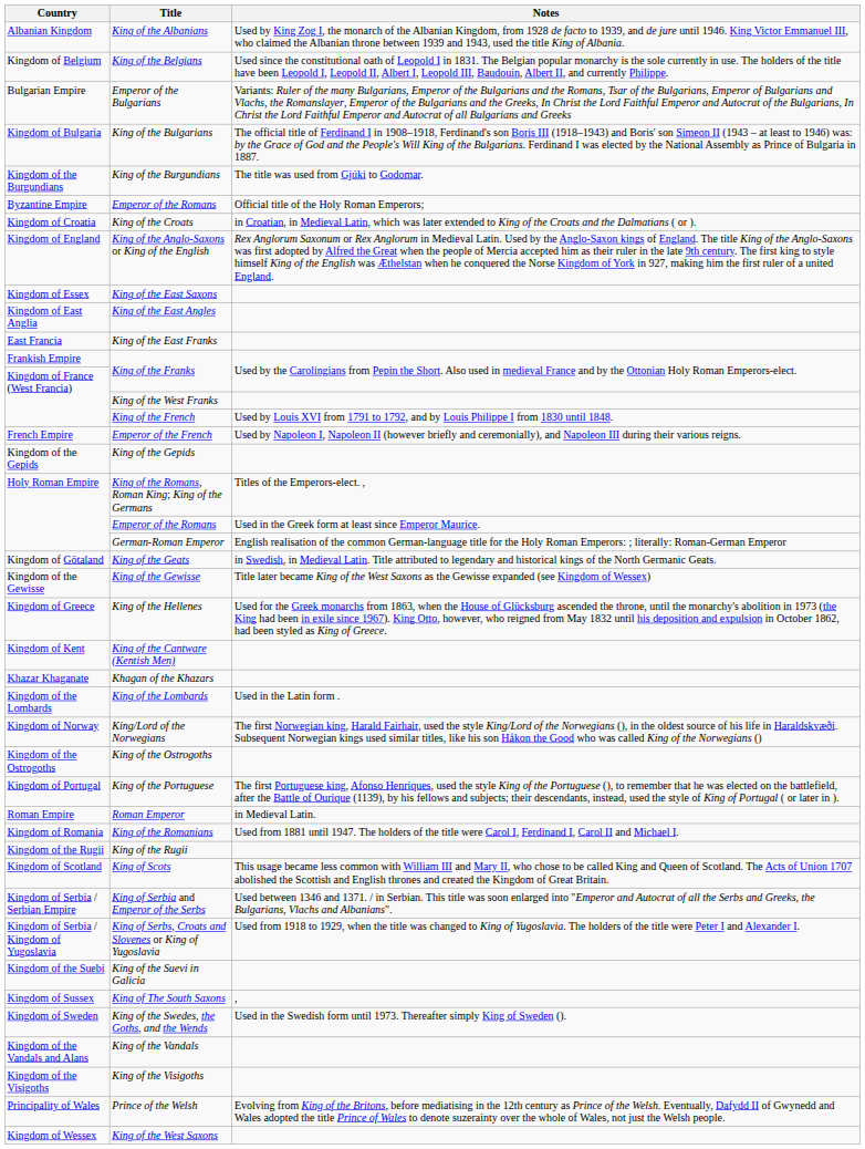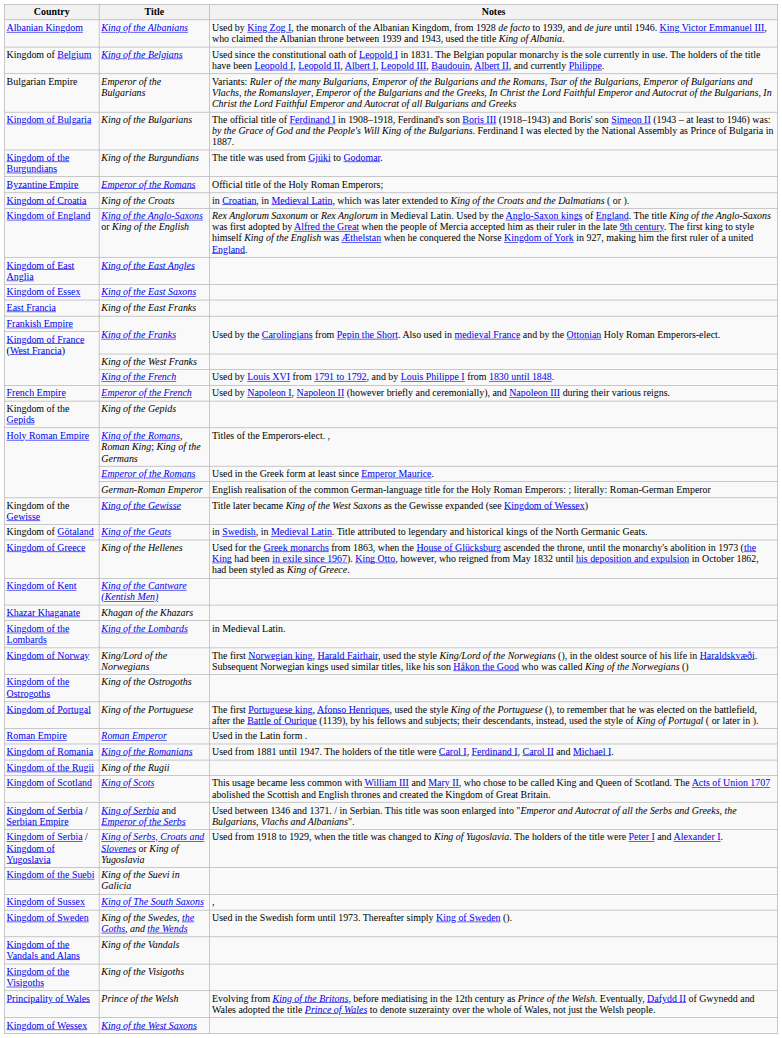rows swapped: King of the East Angles <-> King of the East Saxons
rows swapped: King of the Gewisse <-> King of the Geats
King of the Lombards | Notes: Used in the Latin form . -> in Medieval Latin.
Roman Emperor | Notes: in Medieval Latin. -> Used in the Latin form .
